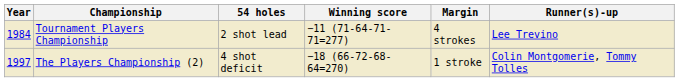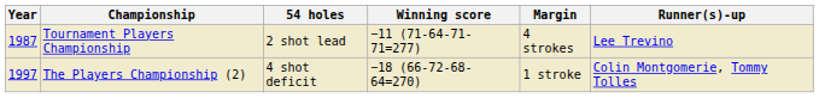Tournament Players Championship | Year: 1984 -> 1987
